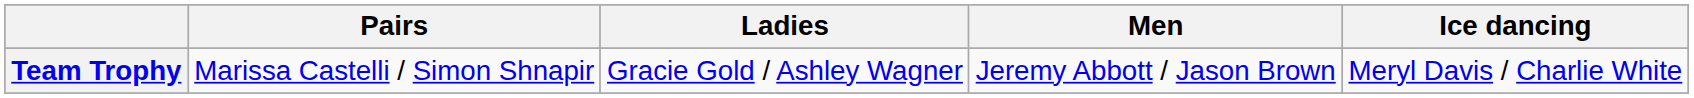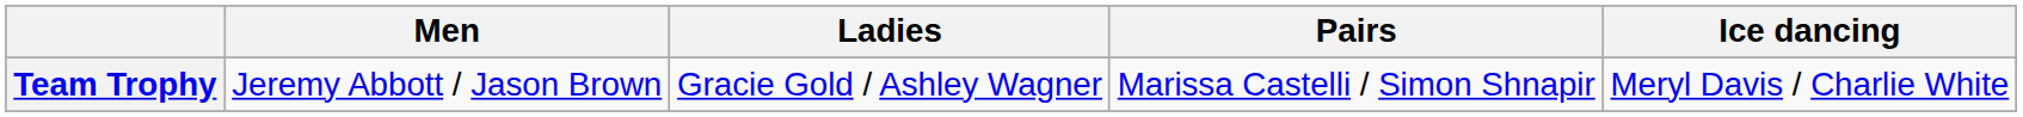columns swapped: Men <-> Pairs
